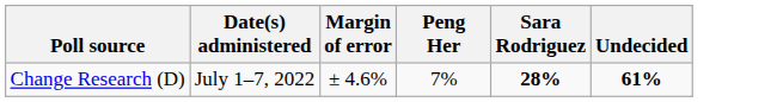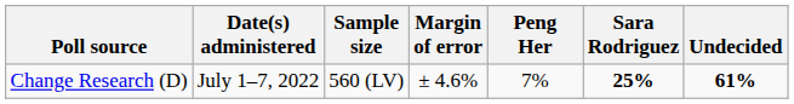+ column: Sample size | 560 (LV)
Change Research (D) | Sara Rodriguez: 28% -> 25%
